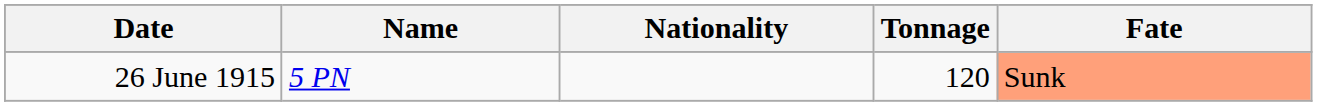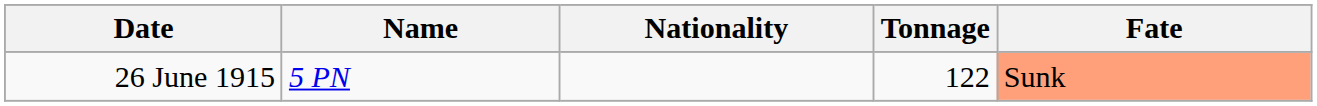26 June 1915 | Tonnage: 120 -> 122
